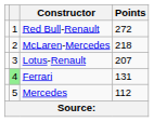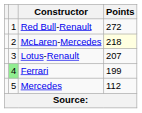McLaren-Mercedes | Points: no background -> lightyellow background
Ferrari | Points: 131 -> 199
